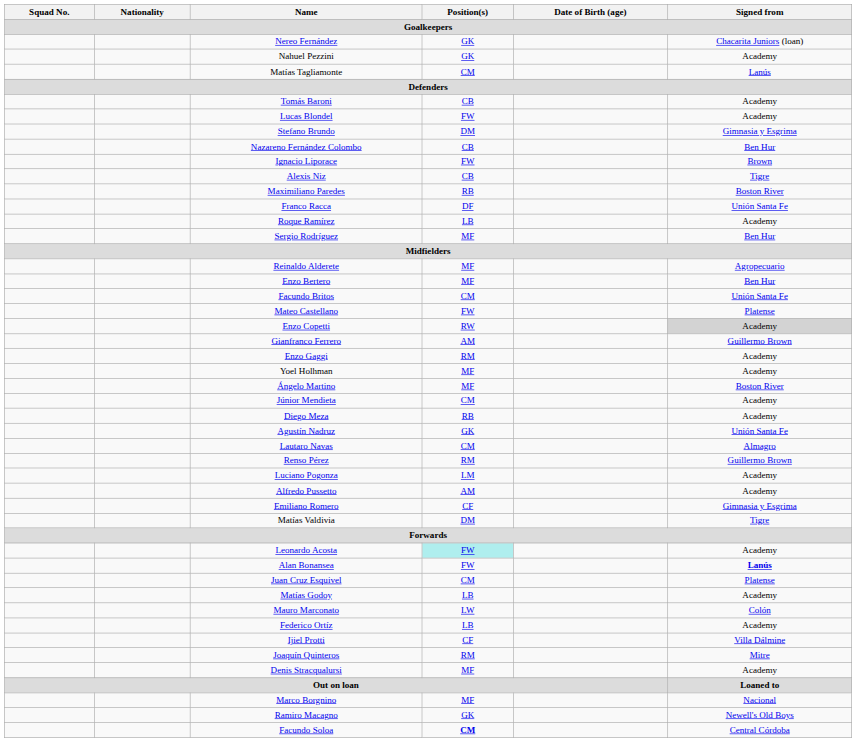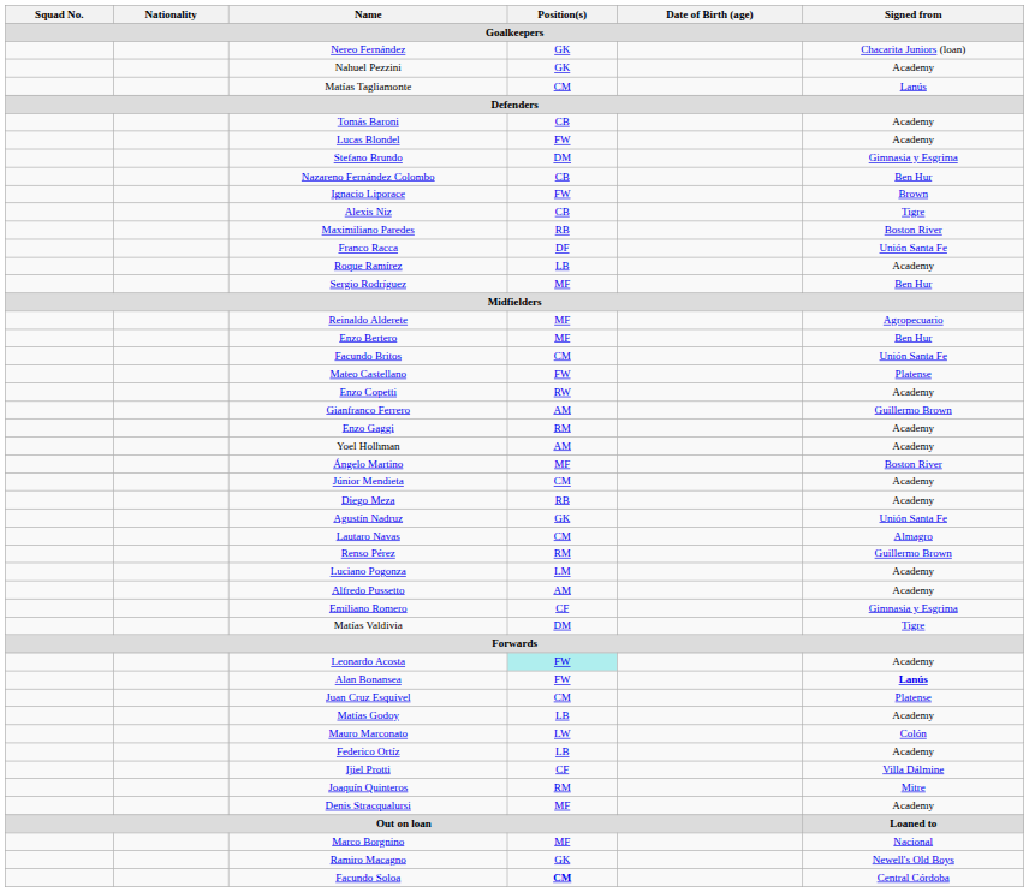Enzo Copetti | Signed from / Goalkeepers: lightgrey background -> no background
Yoel Holhman | Position(s) / Goalkeepers: MF -> AM
